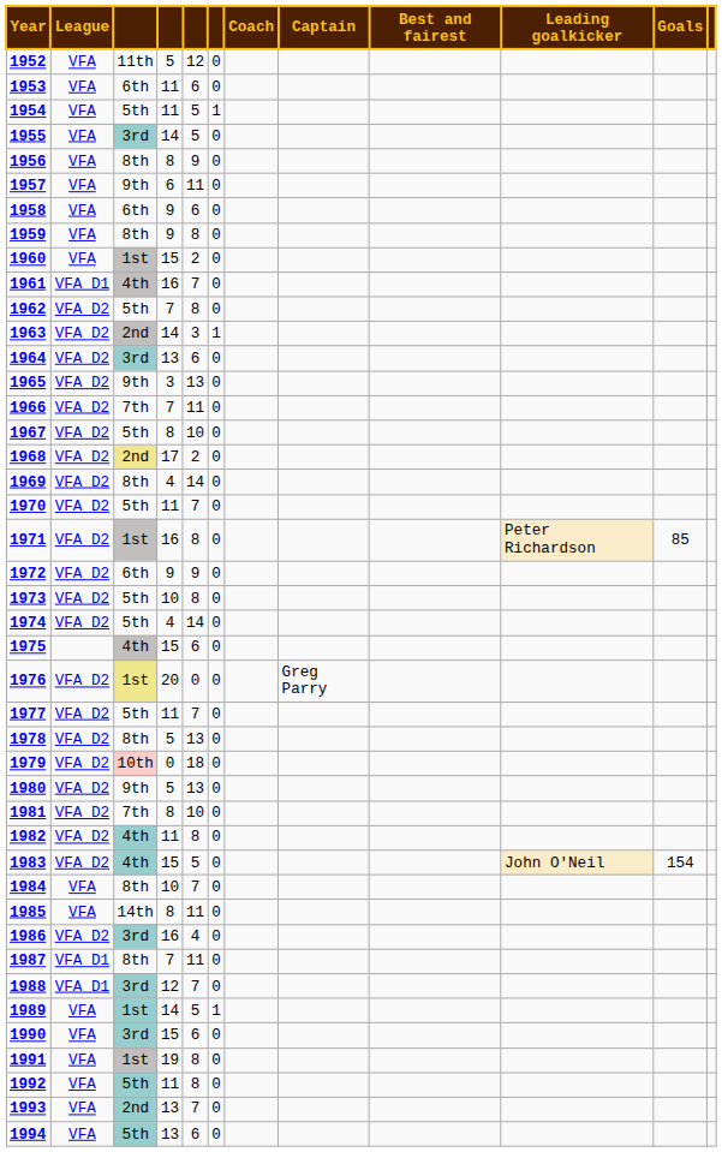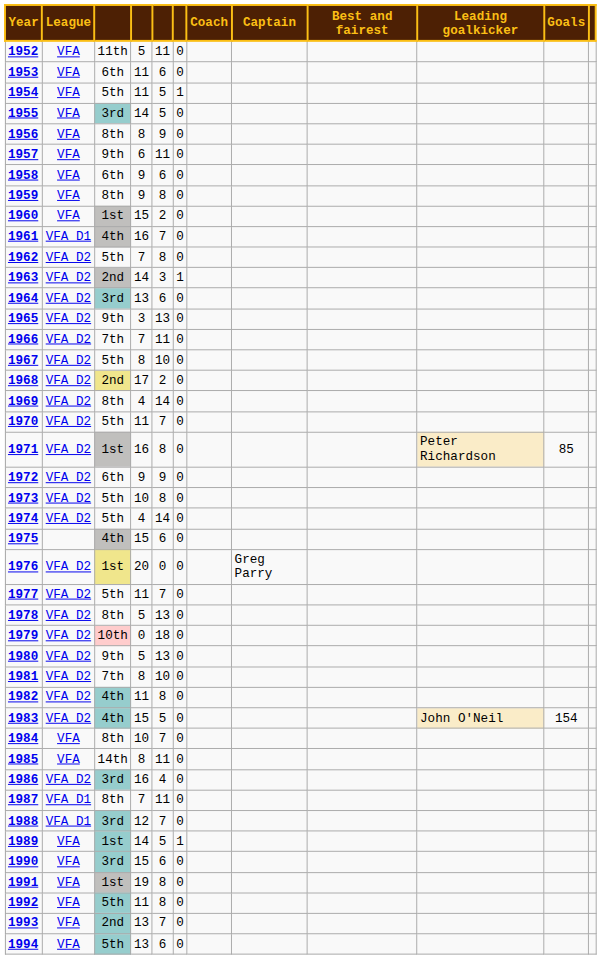1952 | column 5: 12 -> 11
